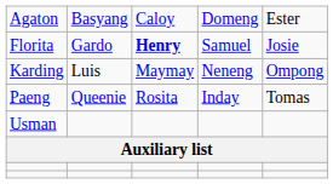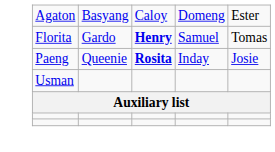Florita | column 5: Josie -> Tomas
- row: Karding | Luis | Maymay | Neneng | Ompong
Paeng | column 3: normal -> bold
Paeng | column 5: Tomas -> Josie
